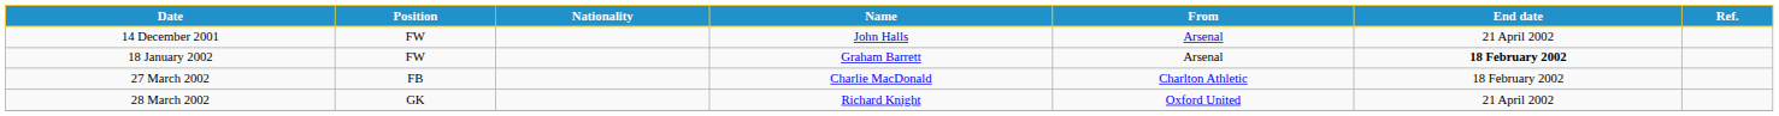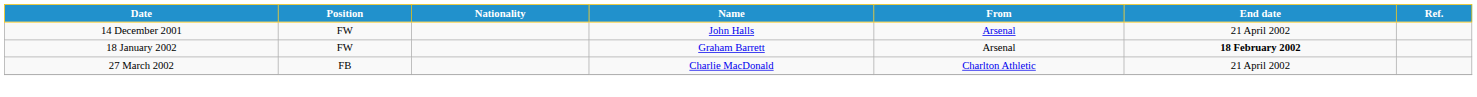27 March 2002 | End date: 18 February 2002 -> 21 April 2002
- row: 28 March 2002 | GK | Richard Knight | Oxford United | 21 April 2002
